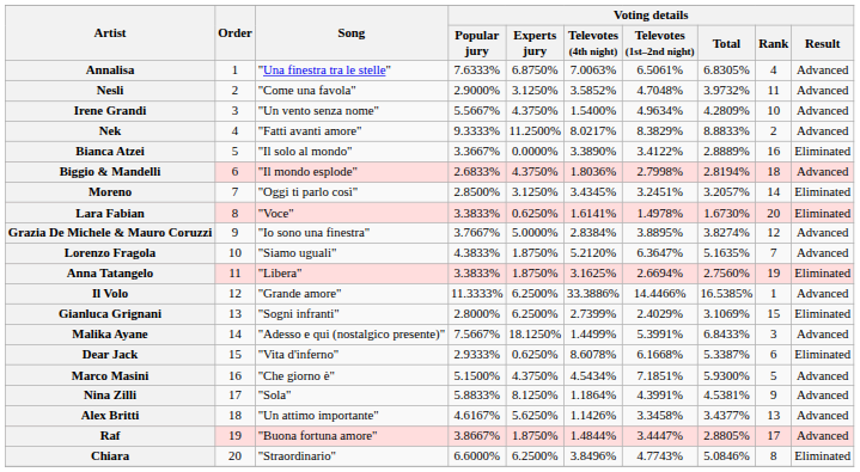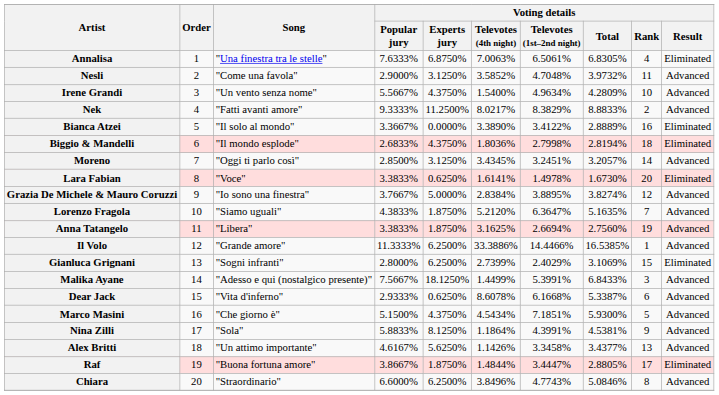Annalisa | Voting details / Result: Advanced -> Eliminated
Biggio & Mandelli | Voting details / Result: Advanced -> Eliminated
Moreno | Voting details / Result: Eliminated -> Advanced
Anna Tatangelo | Voting details / Result: Eliminated -> Advanced
Dear Jack | Voting details / Result: Eliminated -> Advanced
Raf | Voting details / Result: Advanced -> Eliminated
Chiara | Voting details / Result: Eliminated -> Advanced
